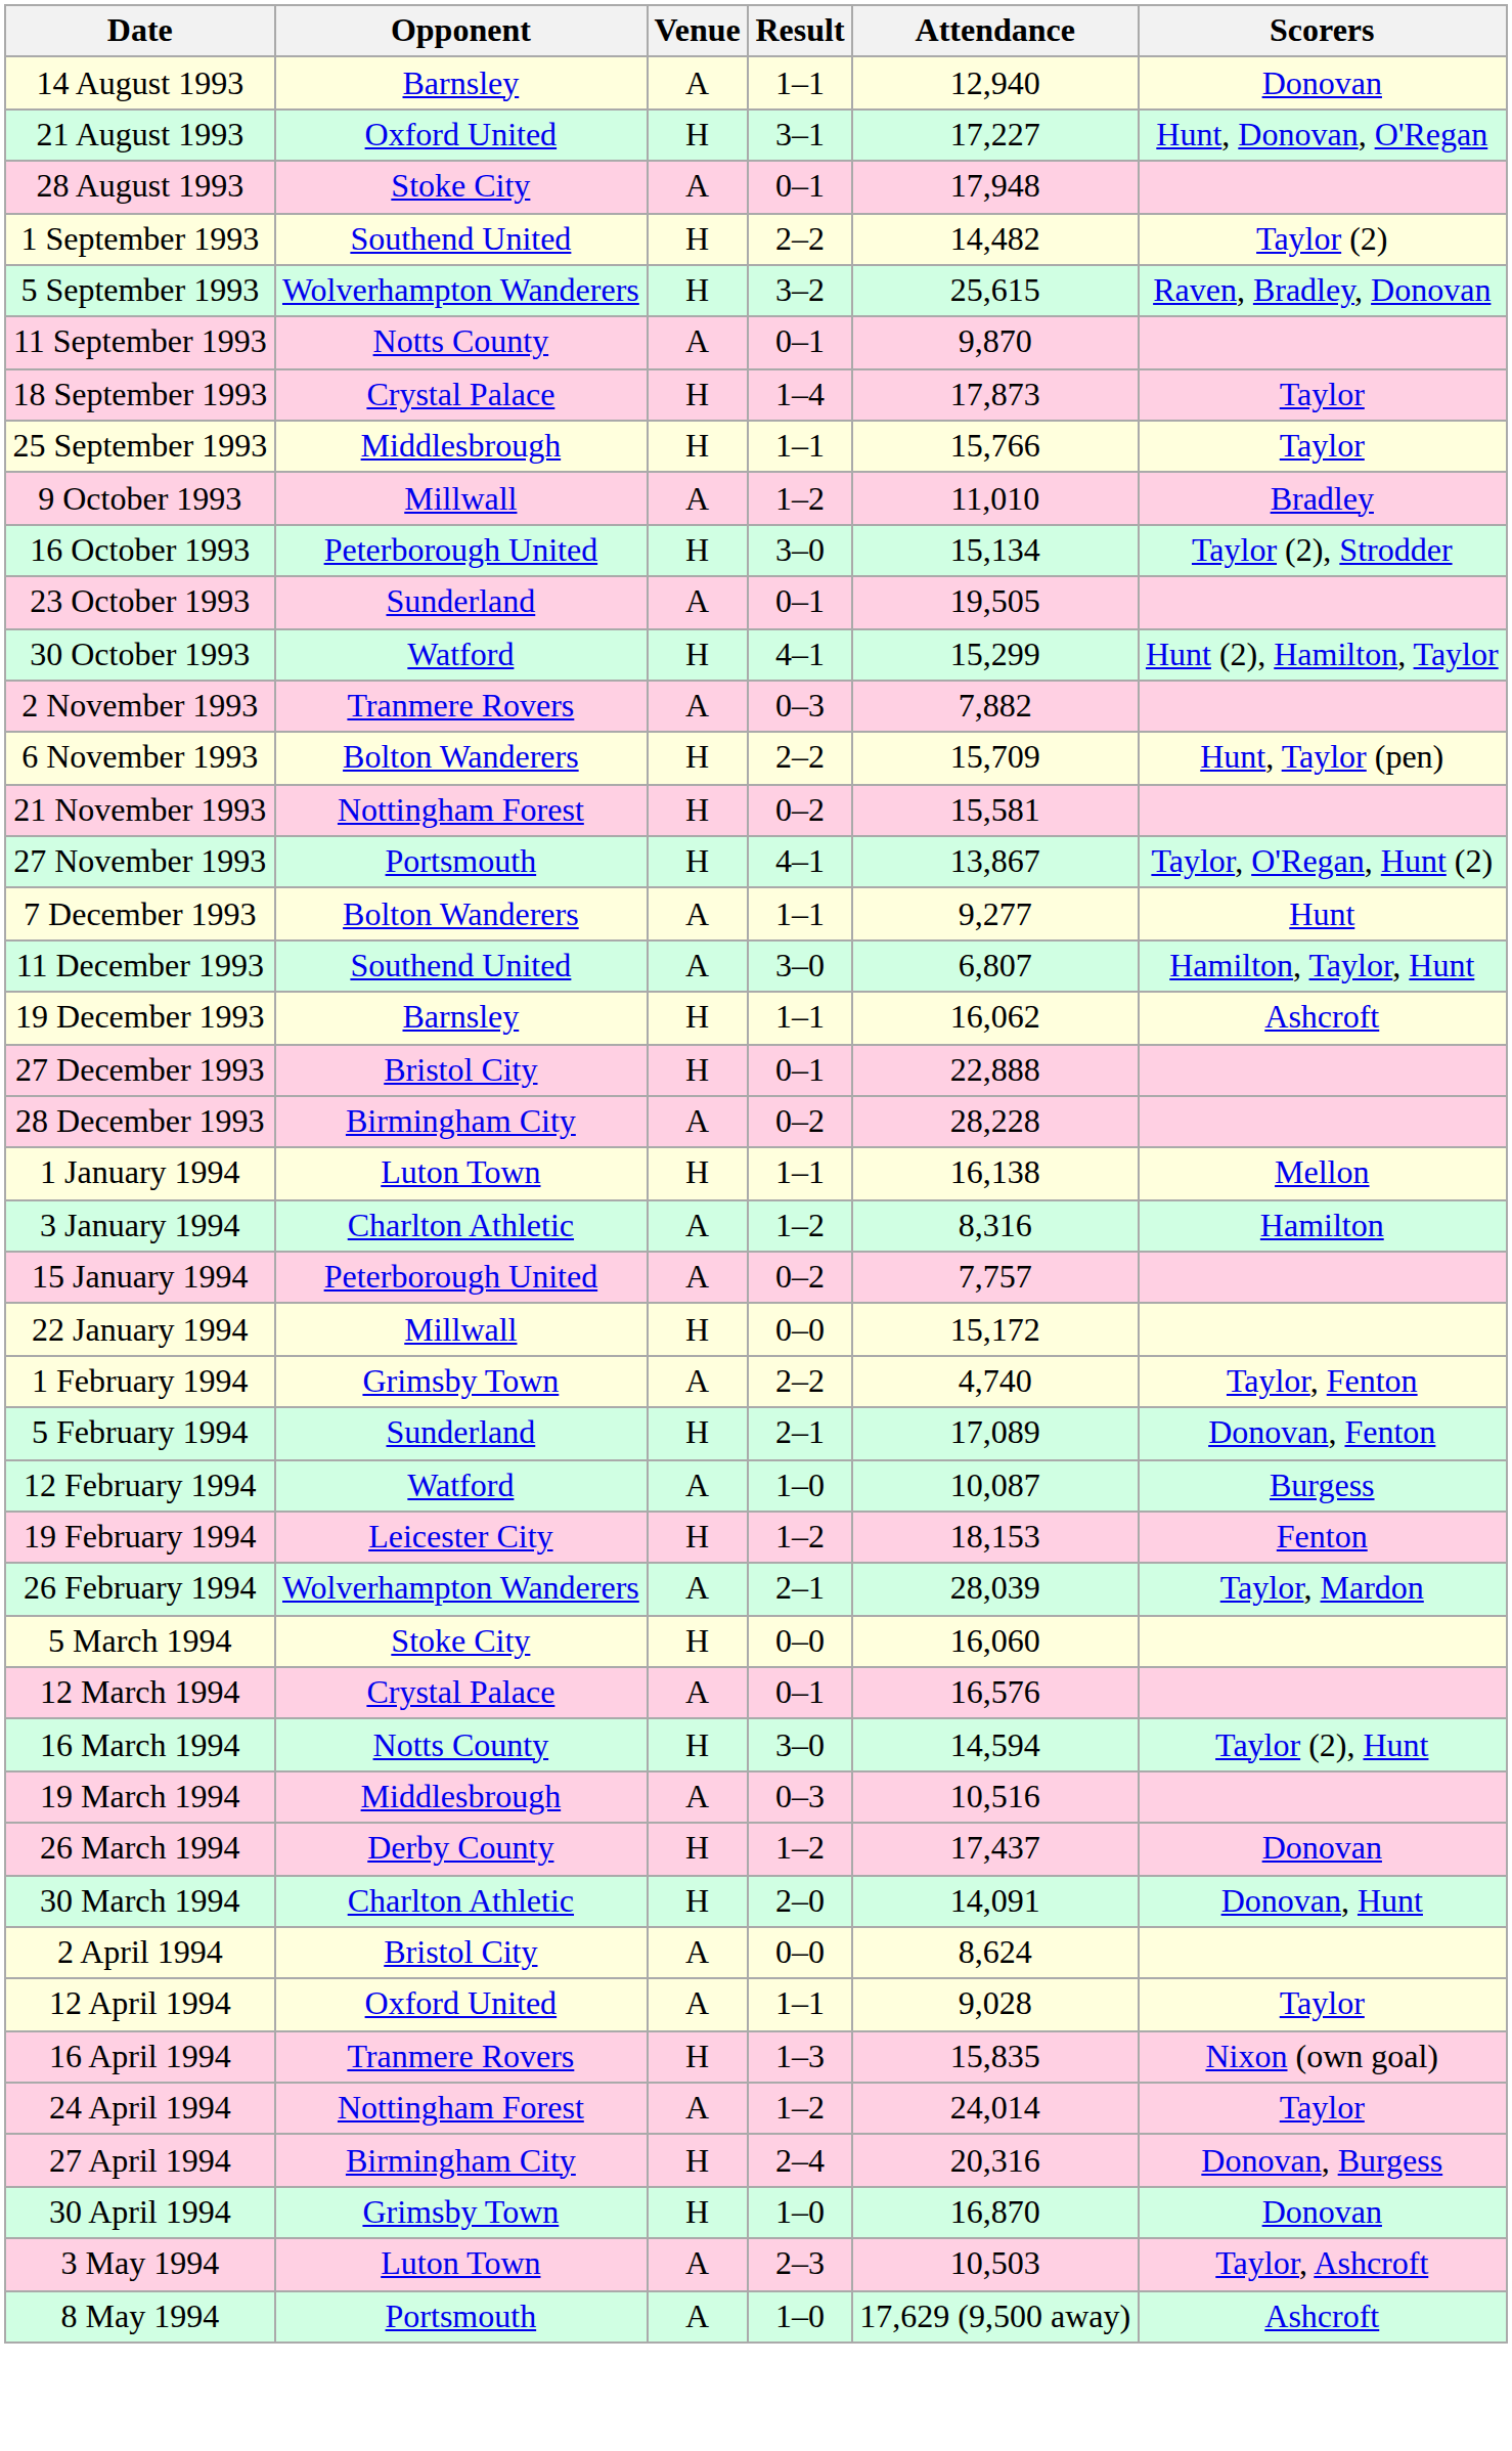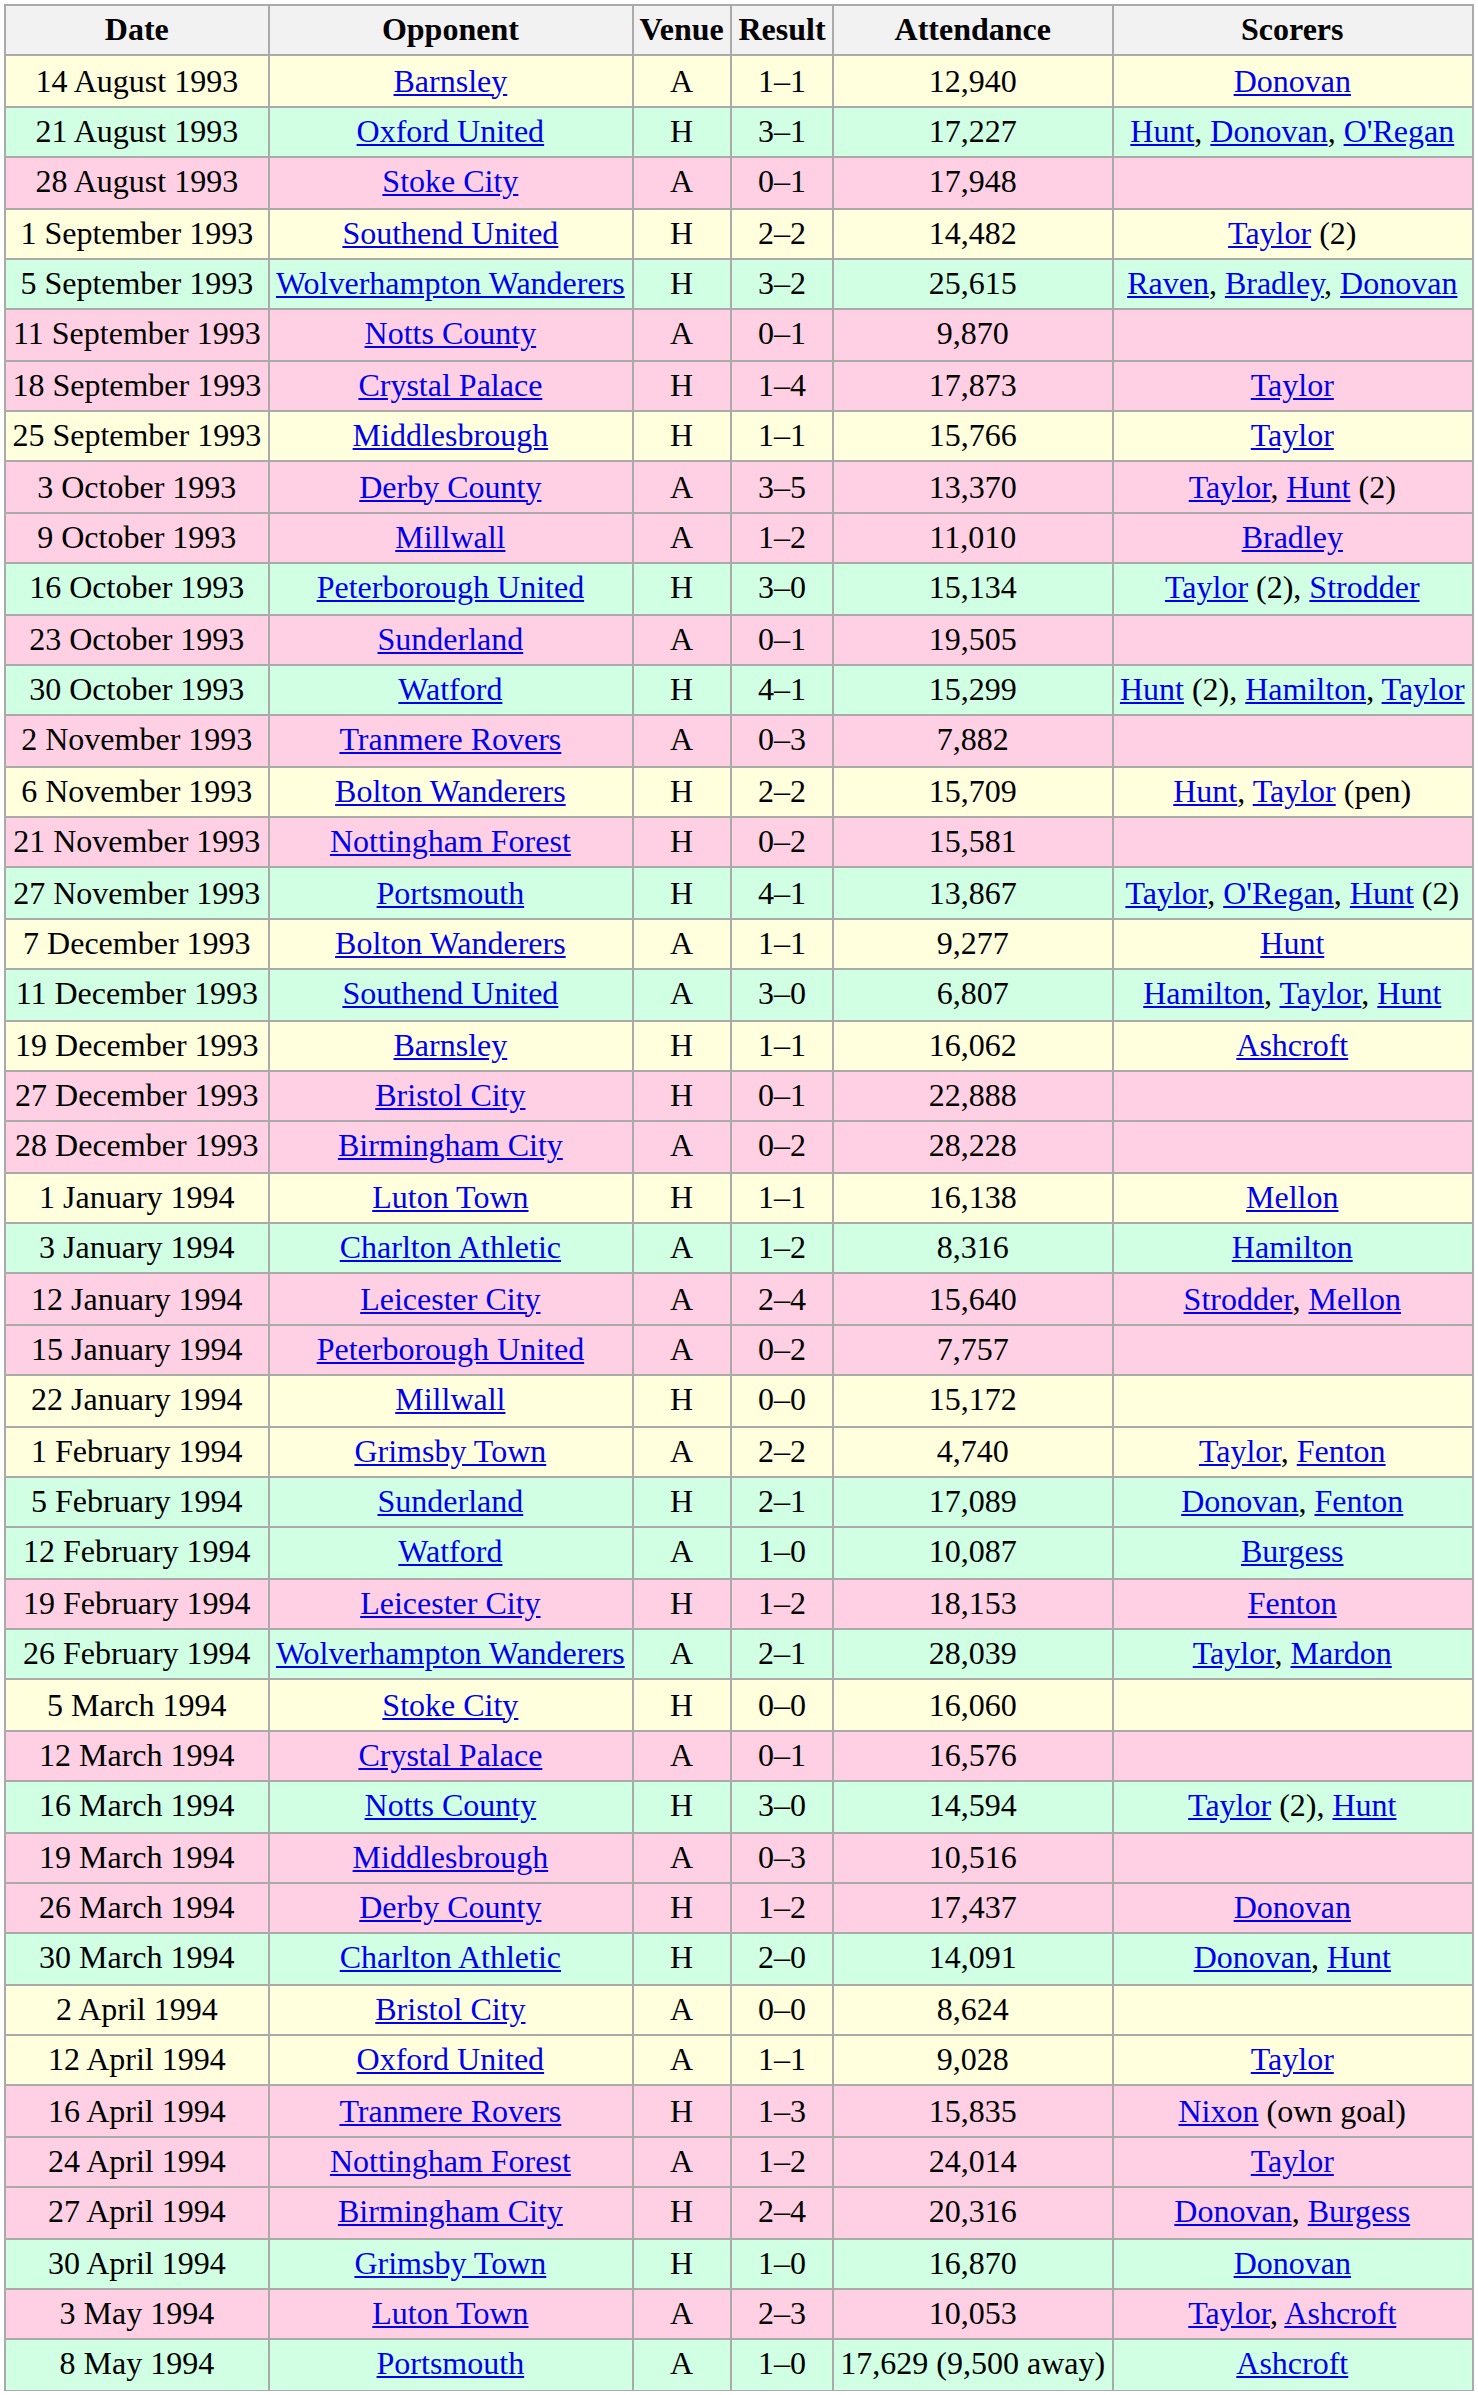+ row: 3 October 1993 | Derby County | A | 3–5 | 13,370 | Taylor, Hunt (2)
+ row: 12 January 1994 | Leicester City | A | 2–4 | 15,640 | Strodder, Mellon
3 May 1994 | Attendance: 10,503 -> 10,053
